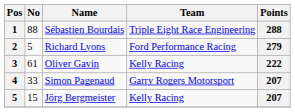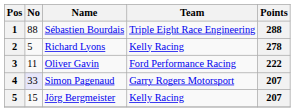Richard Lyons | Team: Ford Performance Racing -> Kelly Racing
Richard Lyons | Points: 279 -> 278
Oliver Gavin | No: 61 -> 11
Oliver Gavin | Team: Kelly Racing -> Ford Performance Racing
Simon Pagenaud | No: no background -> lavender background
